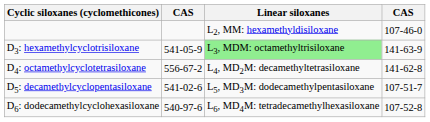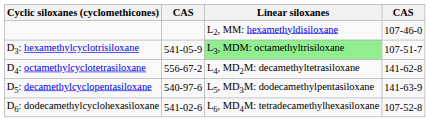D3: hexamethylcyclotrisiloxane | column 4: 141-63-9 -> 107-51-7
D5: decamethylcyclopentasiloxane | column 2: 541-02-6 -> 540-97-6
D5: decamethylcyclopentasiloxane | column 4: 107-51-7 -> 141-63-9
D6: dodecamethylcyclohexasiloxane | column 2: 540-97-6 -> 541-02-6
